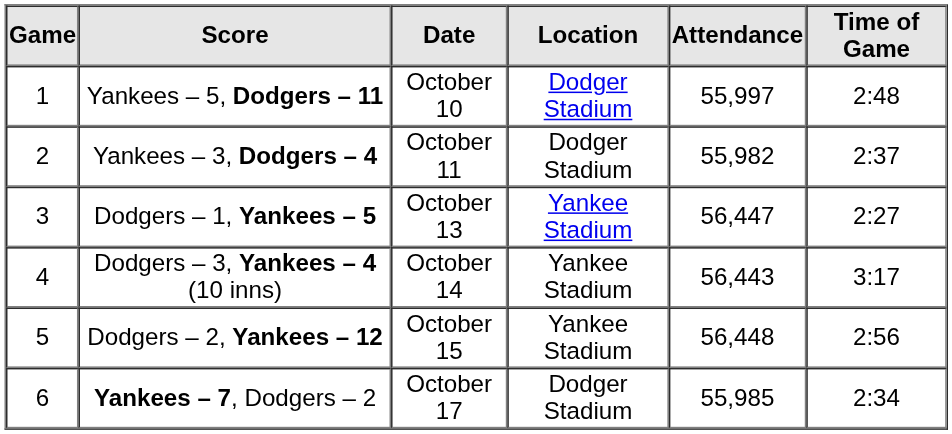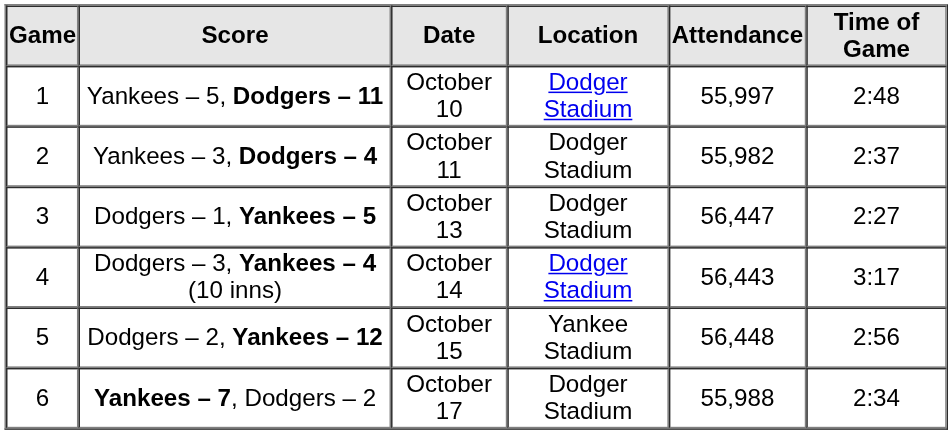Dodgers – 1, Yankees – 5 | Location: Yankee Stadium -> Dodger Stadium
Dodgers – 3, Yankees – 4 (10 inns) | Location: Yankee Stadium -> Dodger Stadium
Yankees – 7, Dodgers – 2 | Attendance: 55,985 -> 55,988
